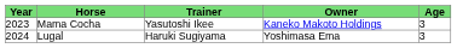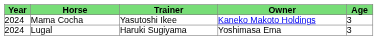Mama Cocha | Year: 2023 -> 2024
